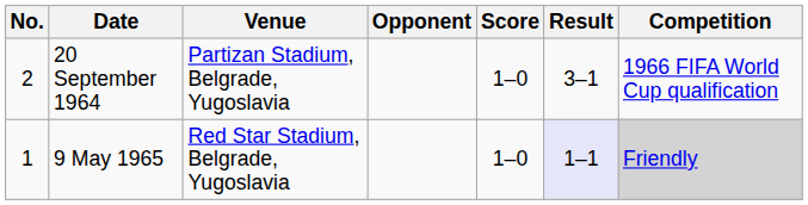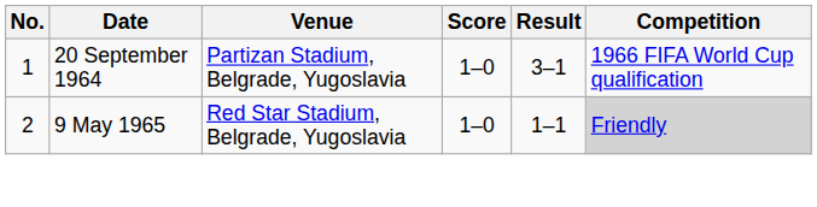- column: Opponent
20 September 1964 | No.: 2 -> 1
9 May 1965 | No.: 1 -> 2
9 May 1965 | Result: lavender background -> no background
